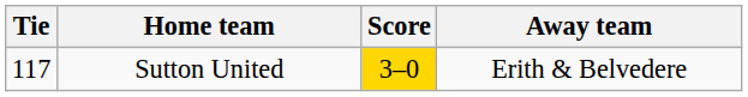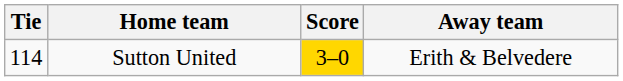Sutton United | Tie: 117 -> 114
